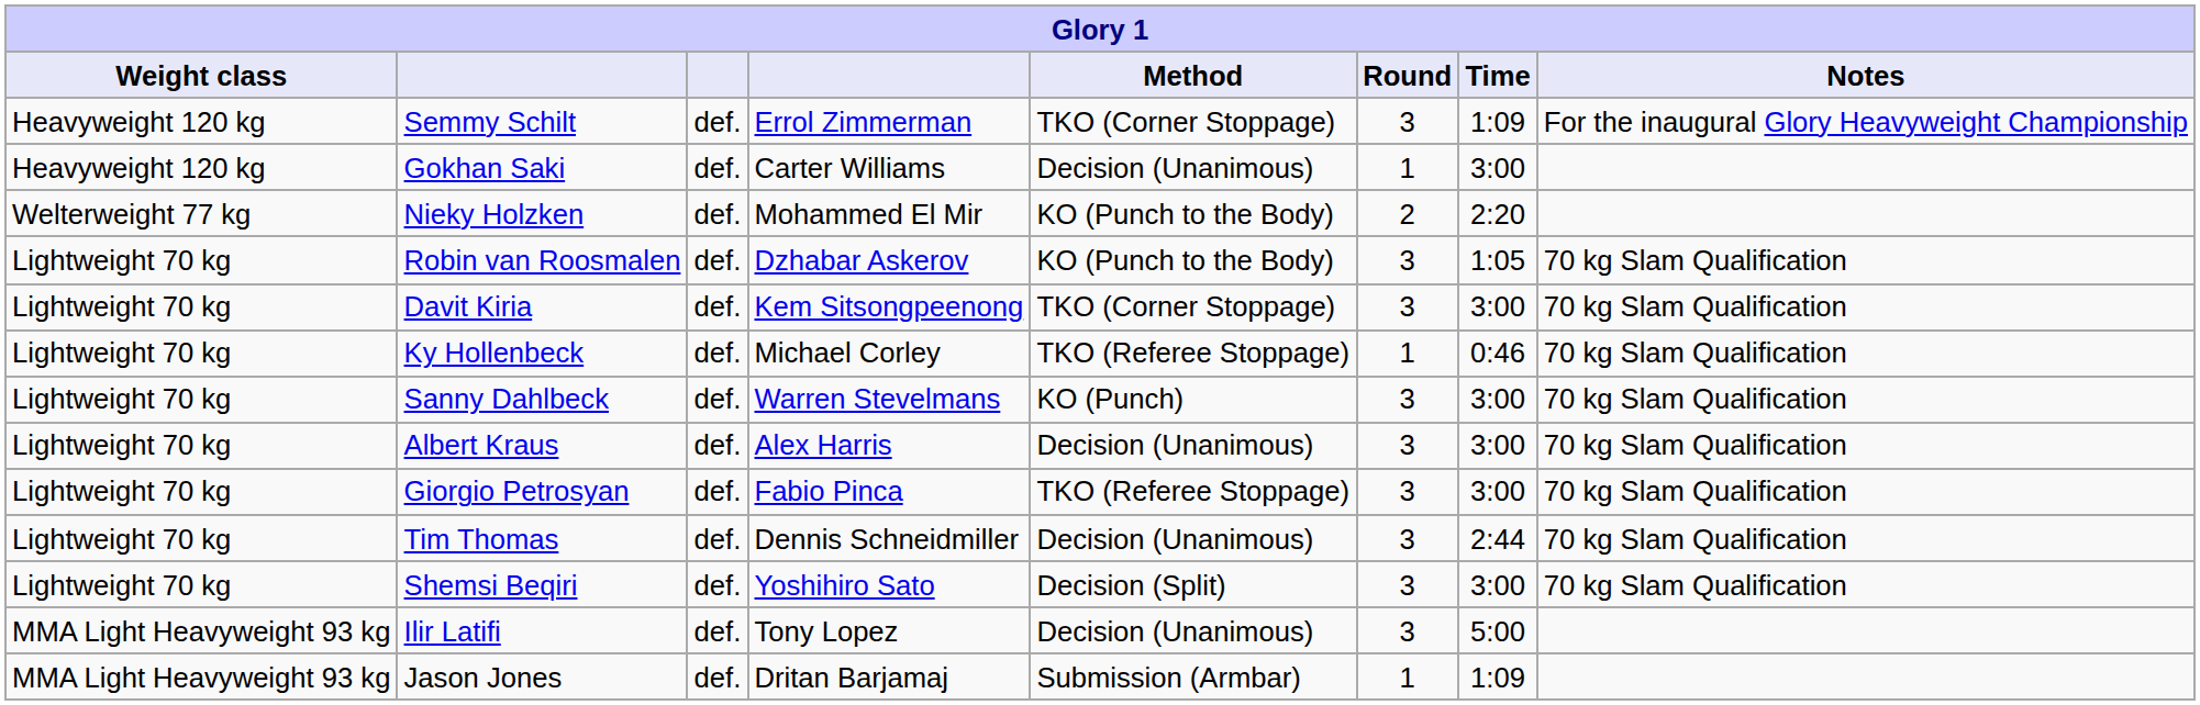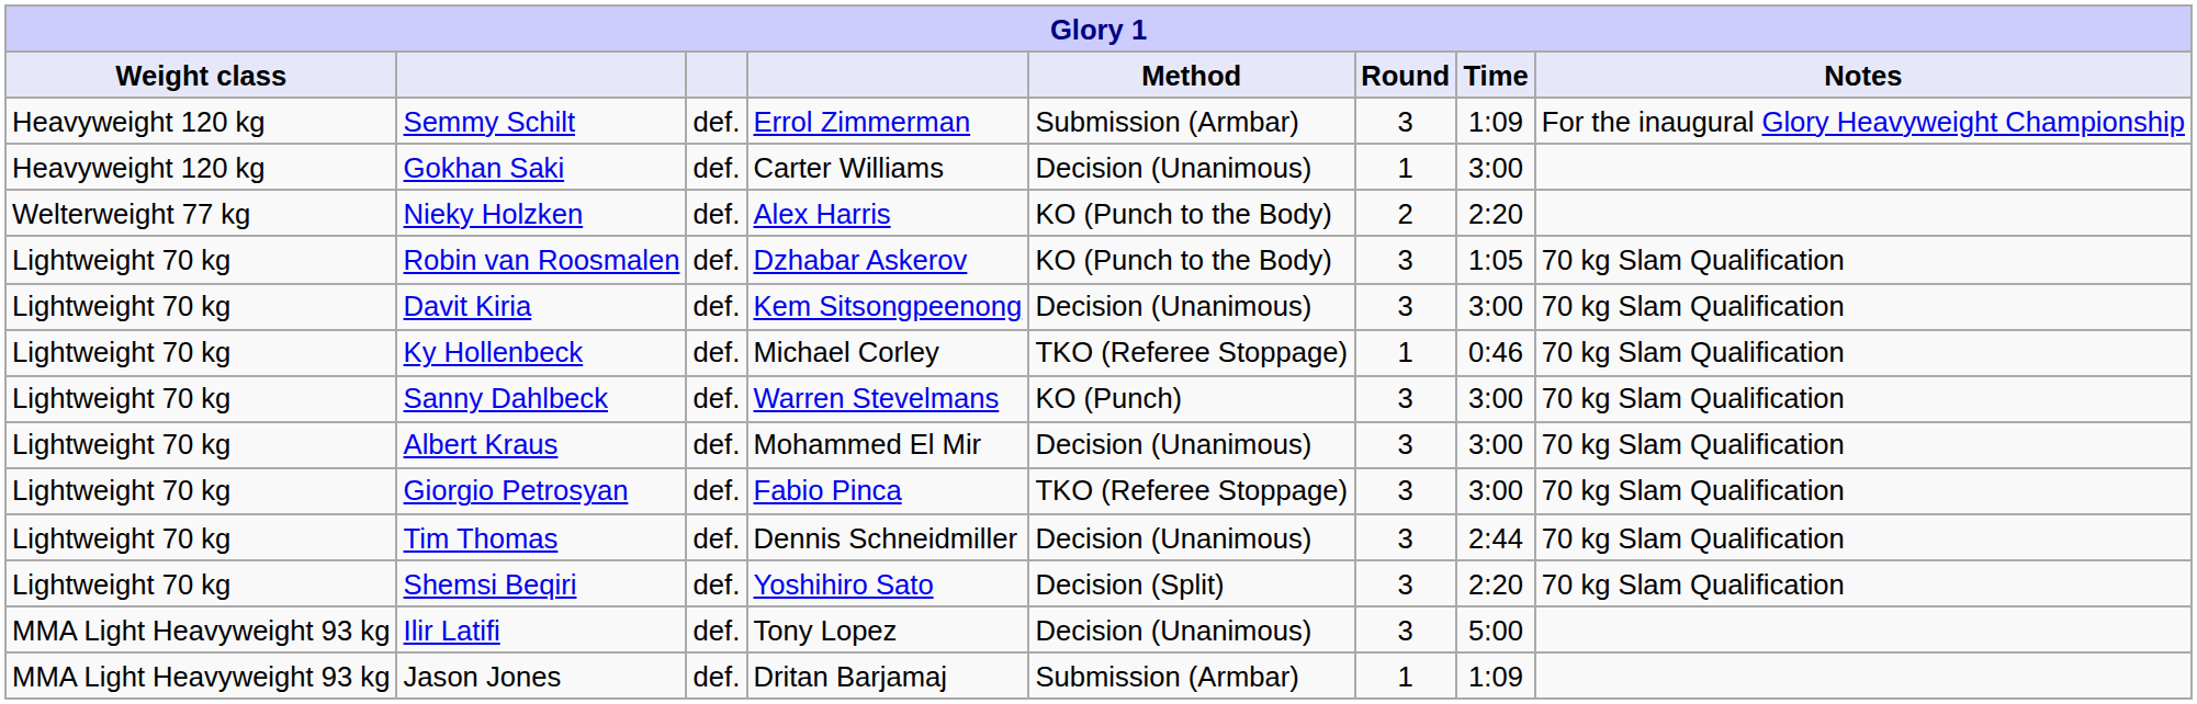Semmy Schilt | Method: TKO (Corner Stoppage) -> Submission (Armbar)
Nieky Holzken | column 4: Mohammed El Mir -> Alex Harris
Davit Kiria | Method: TKO (Corner Stoppage) -> Decision (Unanimous)
Albert Kraus | column 4: Alex Harris -> Mohammed El Mir
Shemsi Beqiri | Time: 3:00 -> 2:20
